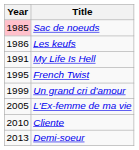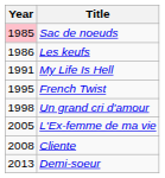Un grand cri d'amour | Year: 1999 -> 1998
Cliente | Year: 2010 -> 2008
